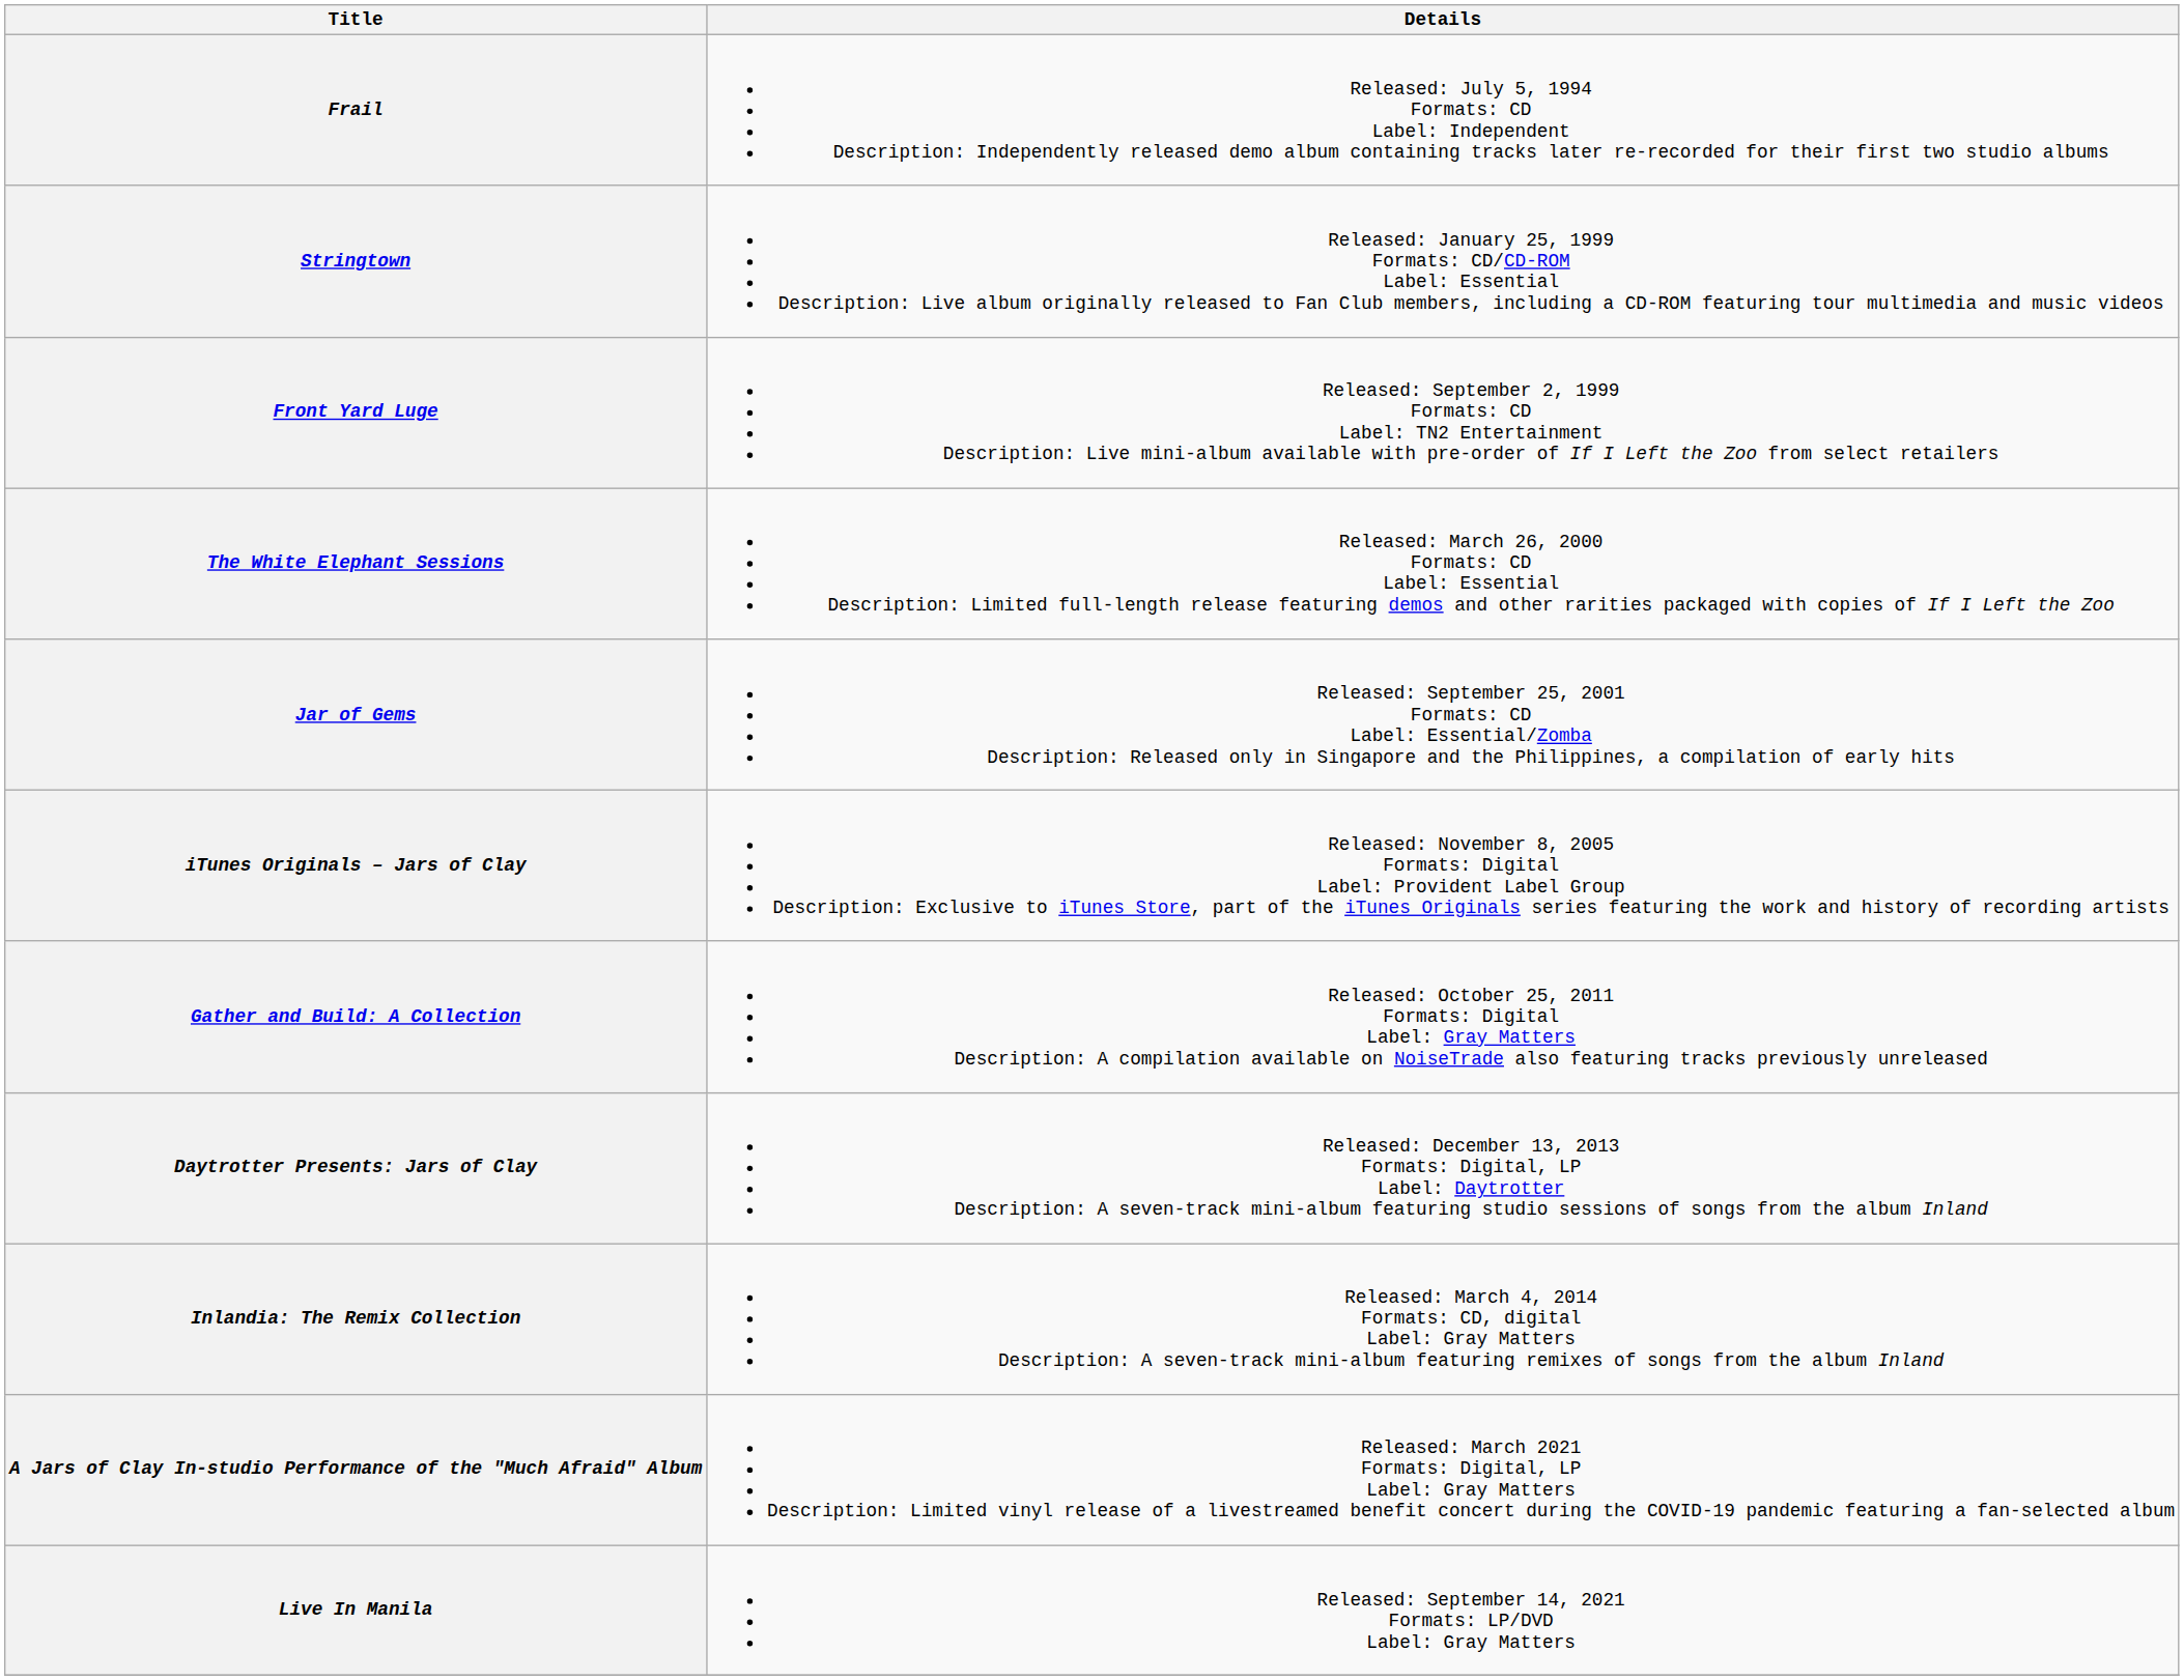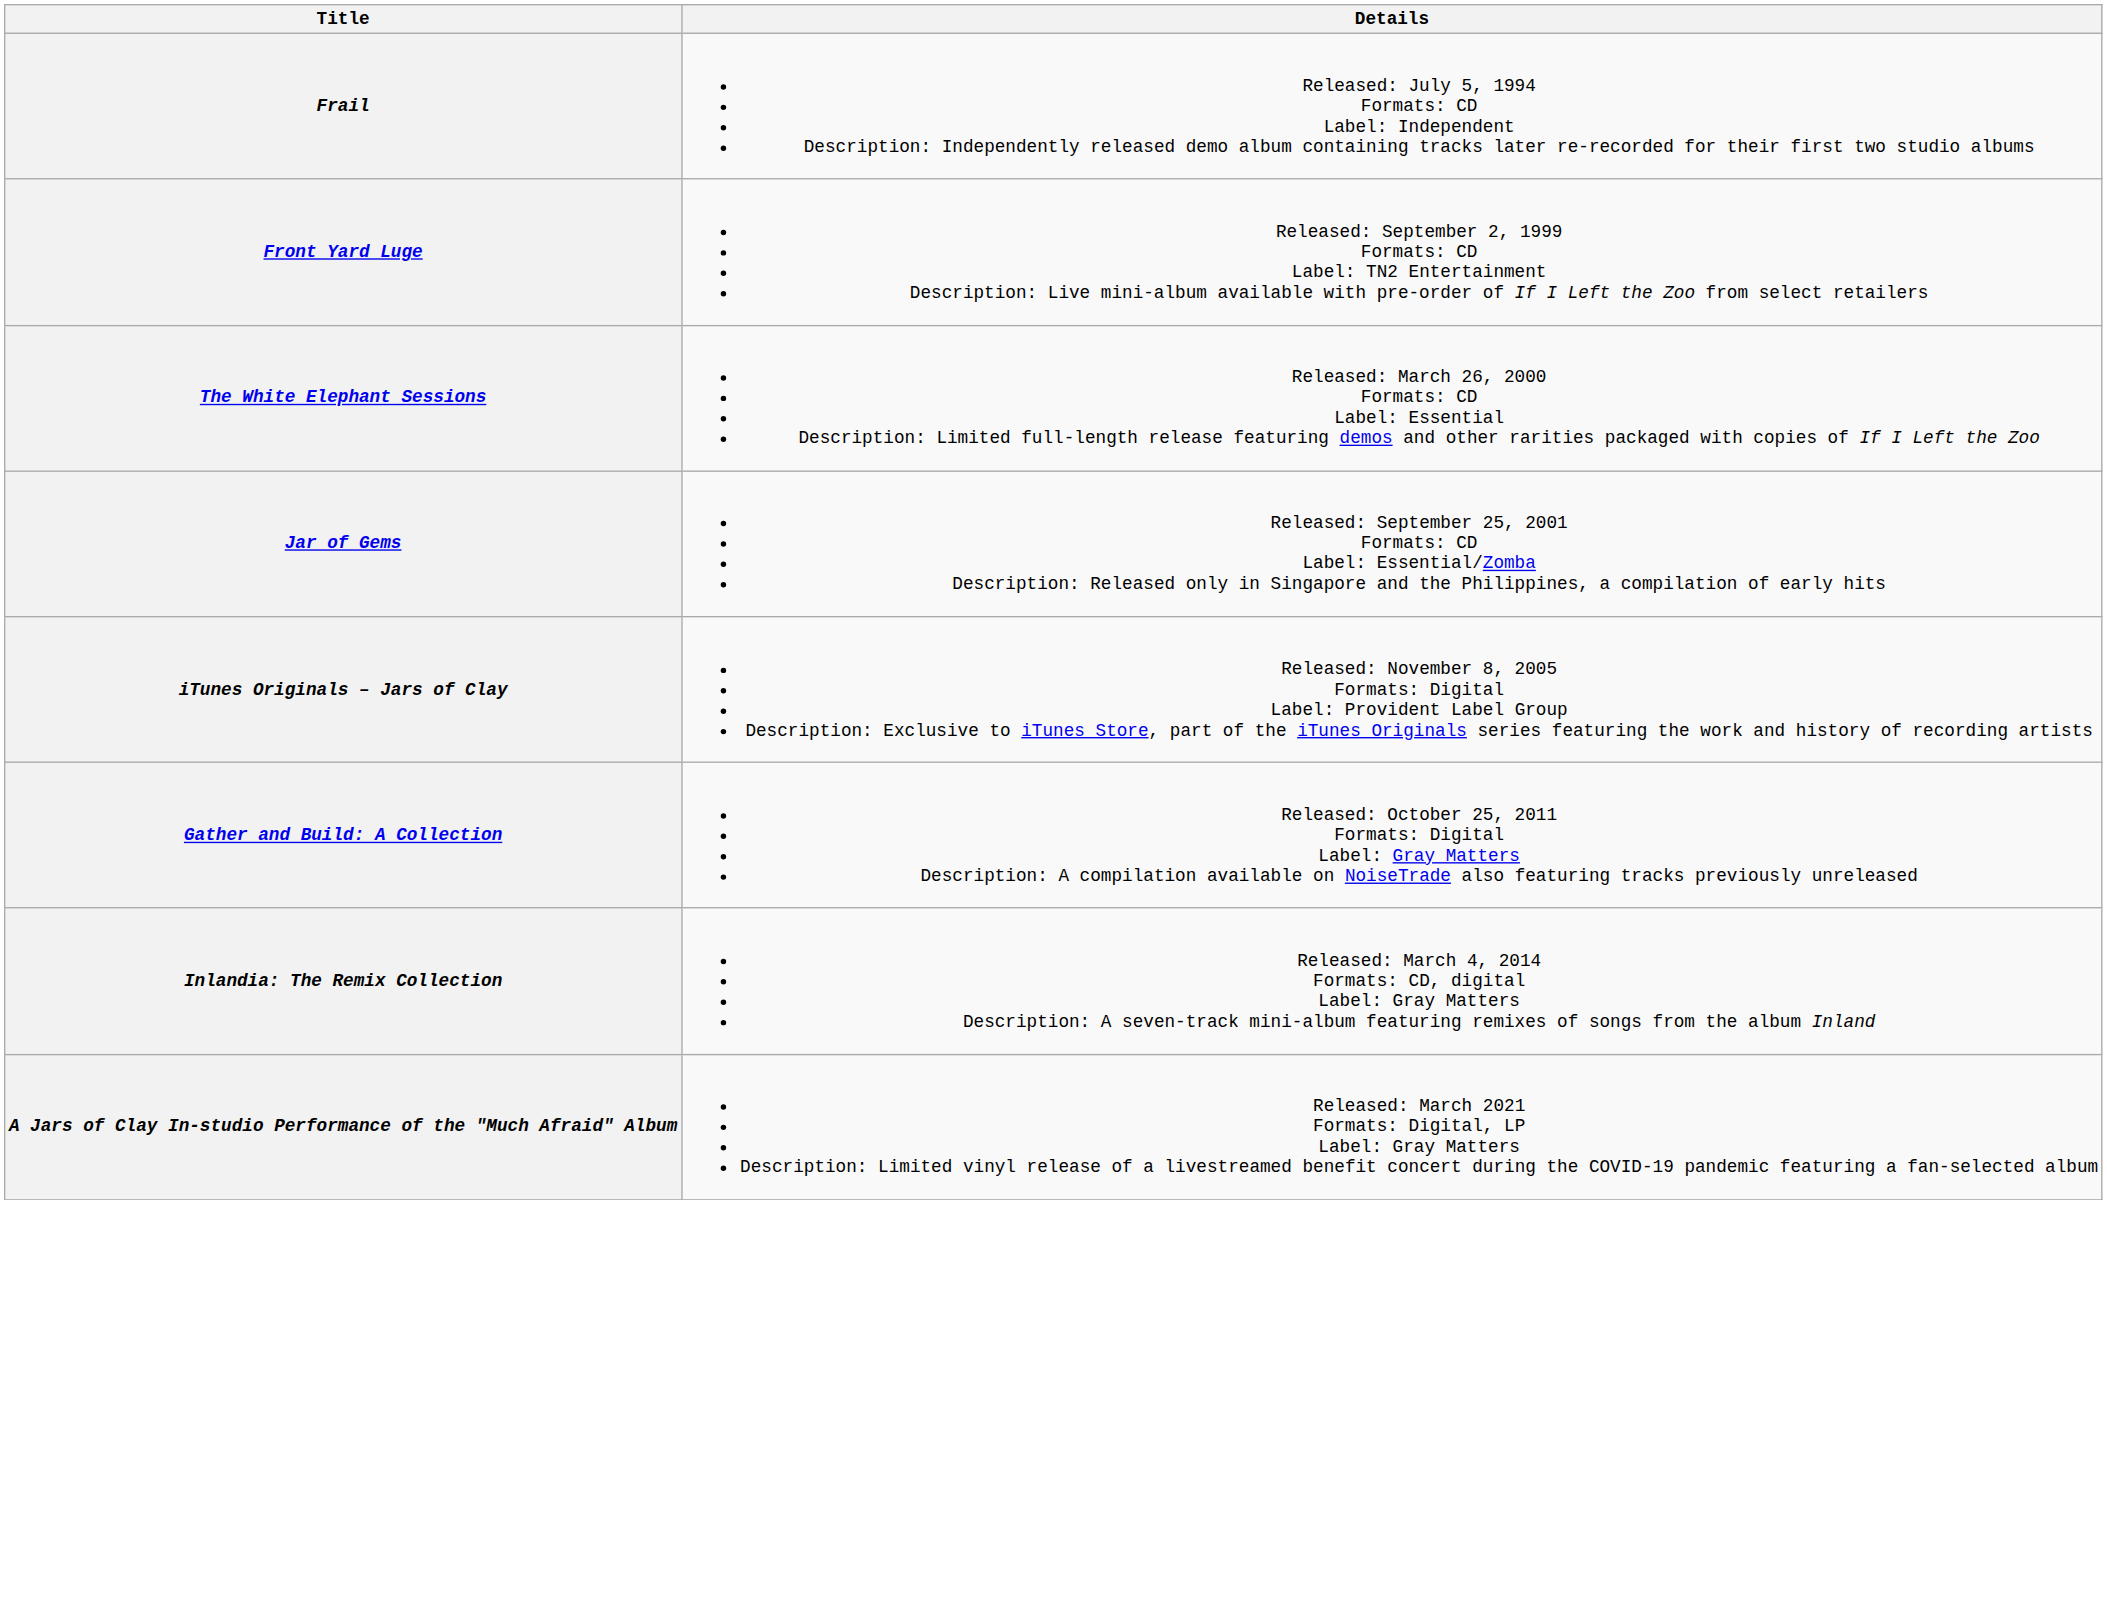- row: Stringtown | Released: January 25, 1999 Formats: CD/CD-ROM Label: Essential Description: Live album originally released to Fan Club members, including a CD-ROM featuring tour multimedia and music videos
- row: Daytrotter Presents: Jars of Clay | Released: December 13, 2013 Formats: Digital, LP Label: Daytrotter Description: A seven-track mini-album featuring studio sessions of songs from the album Inland
- row: Live In Manila | Released: September 14, 2021 Formats: LP/DVD Label: Gray Matters
